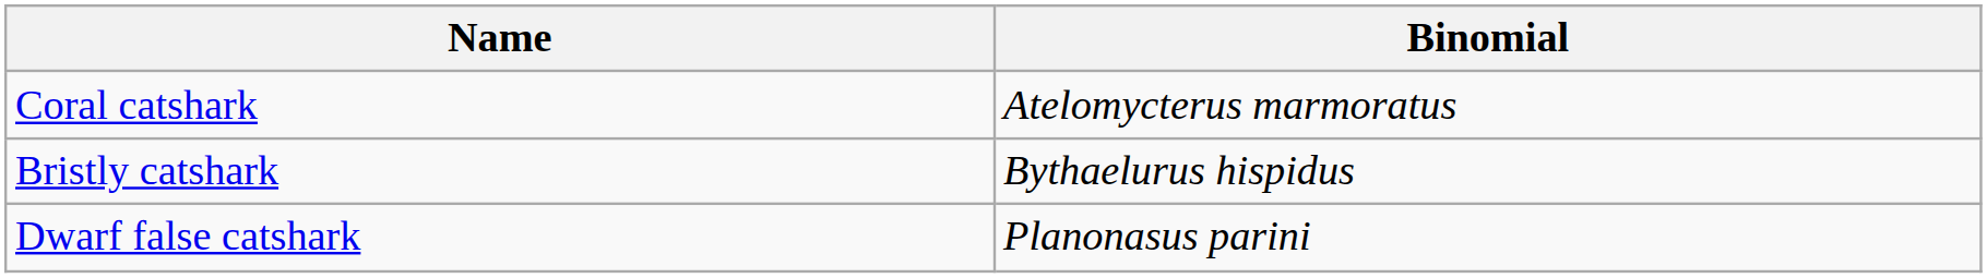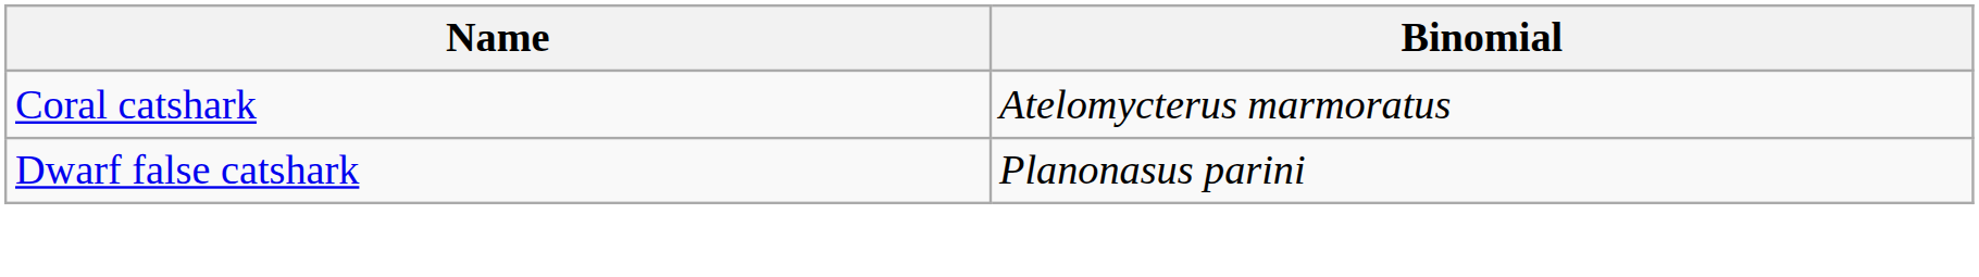- row: Bristly catshark | Bythaelurus hispidus
